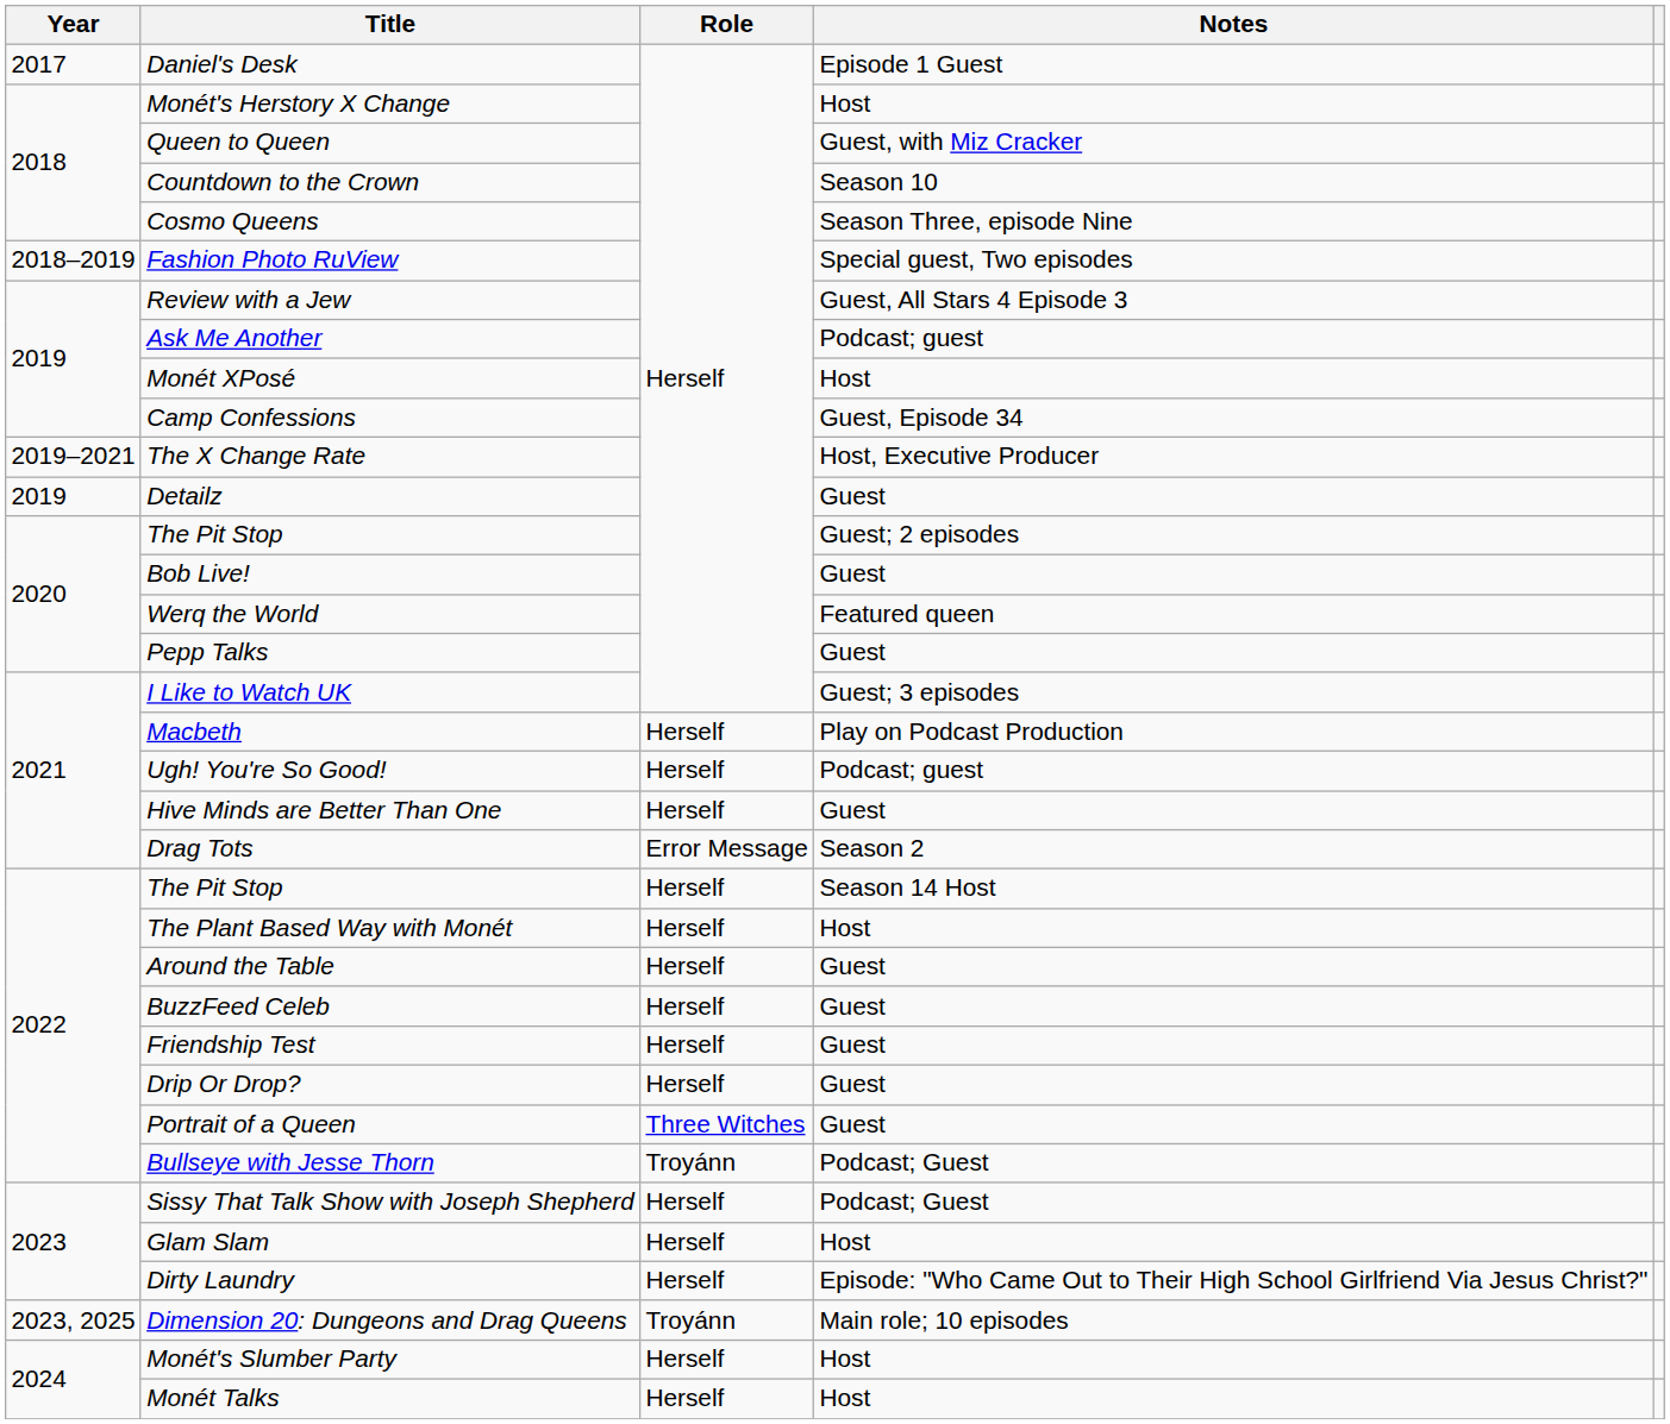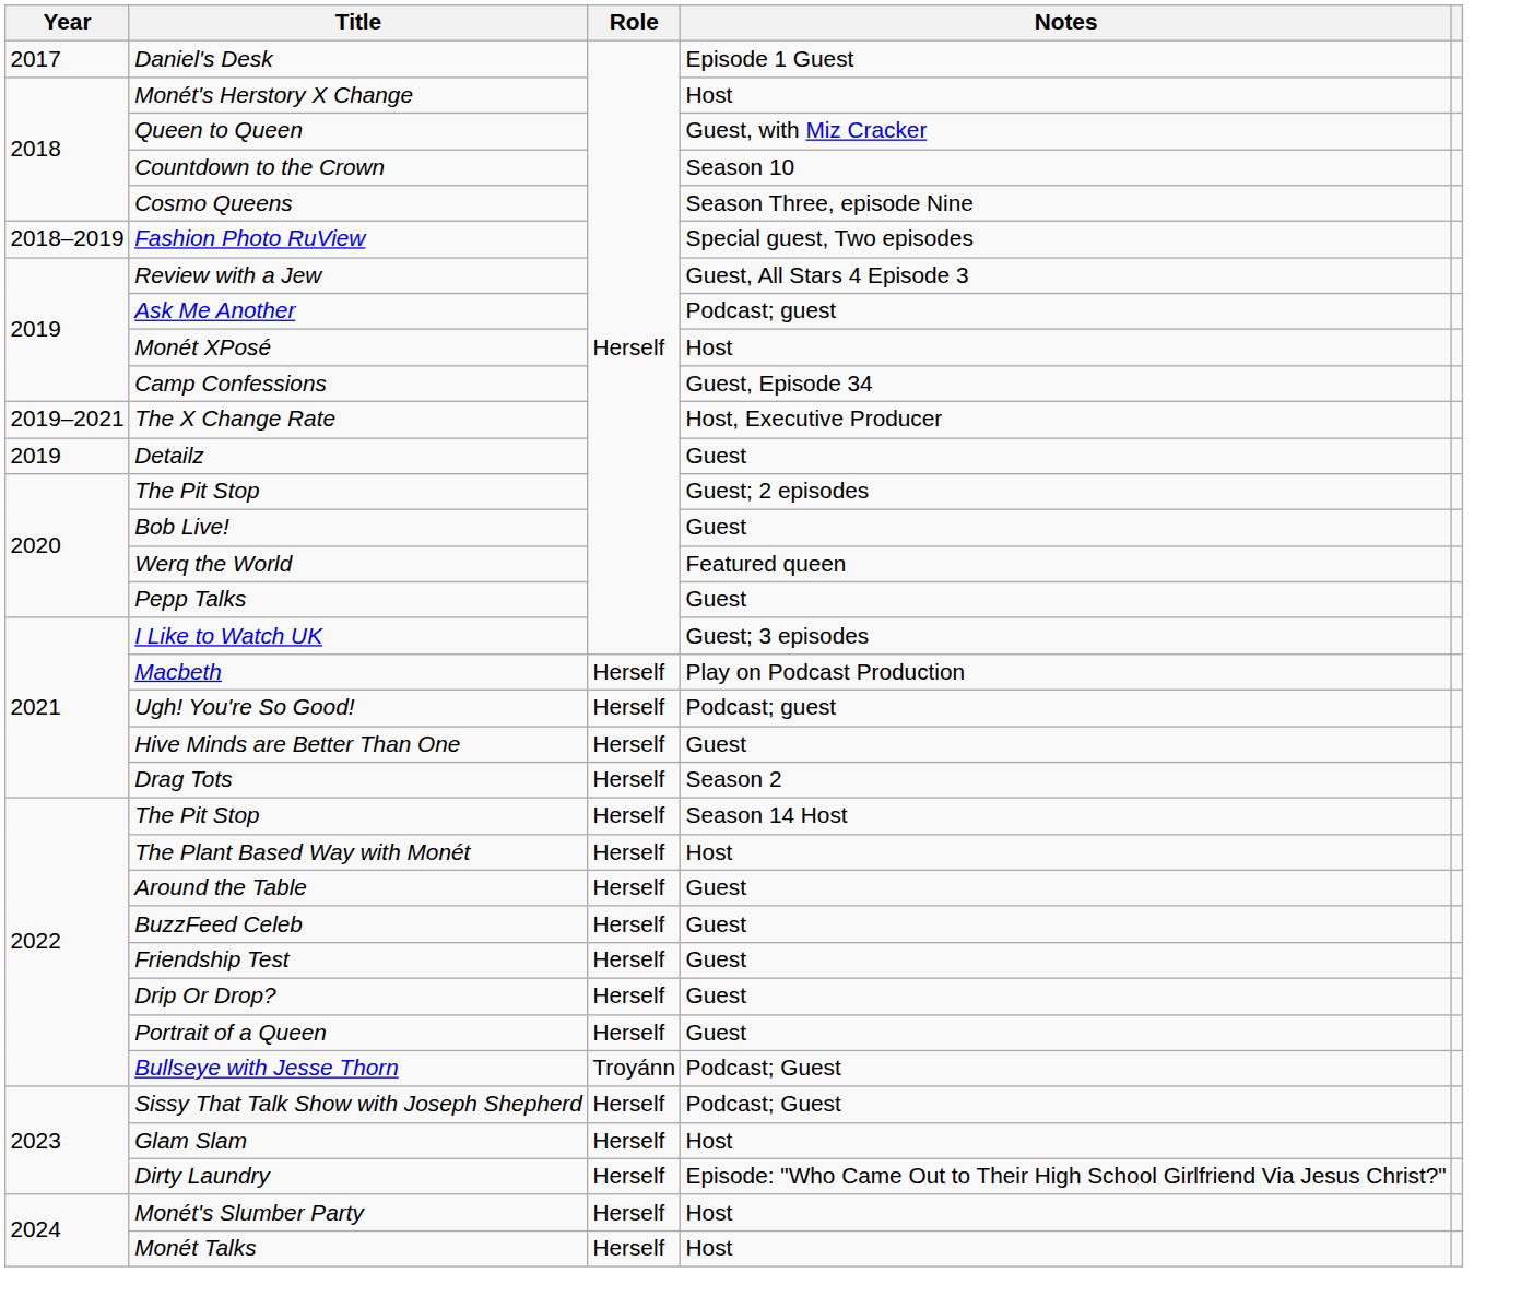Drag Tots | Role: Error Message -> Herself
Portrait of a Queen | Role: Three Witches -> Herself
- row: 2023, 2025 | Dimension 20: Dungeons and Drag Queens | Troyánn | Main role; 10 episodes
